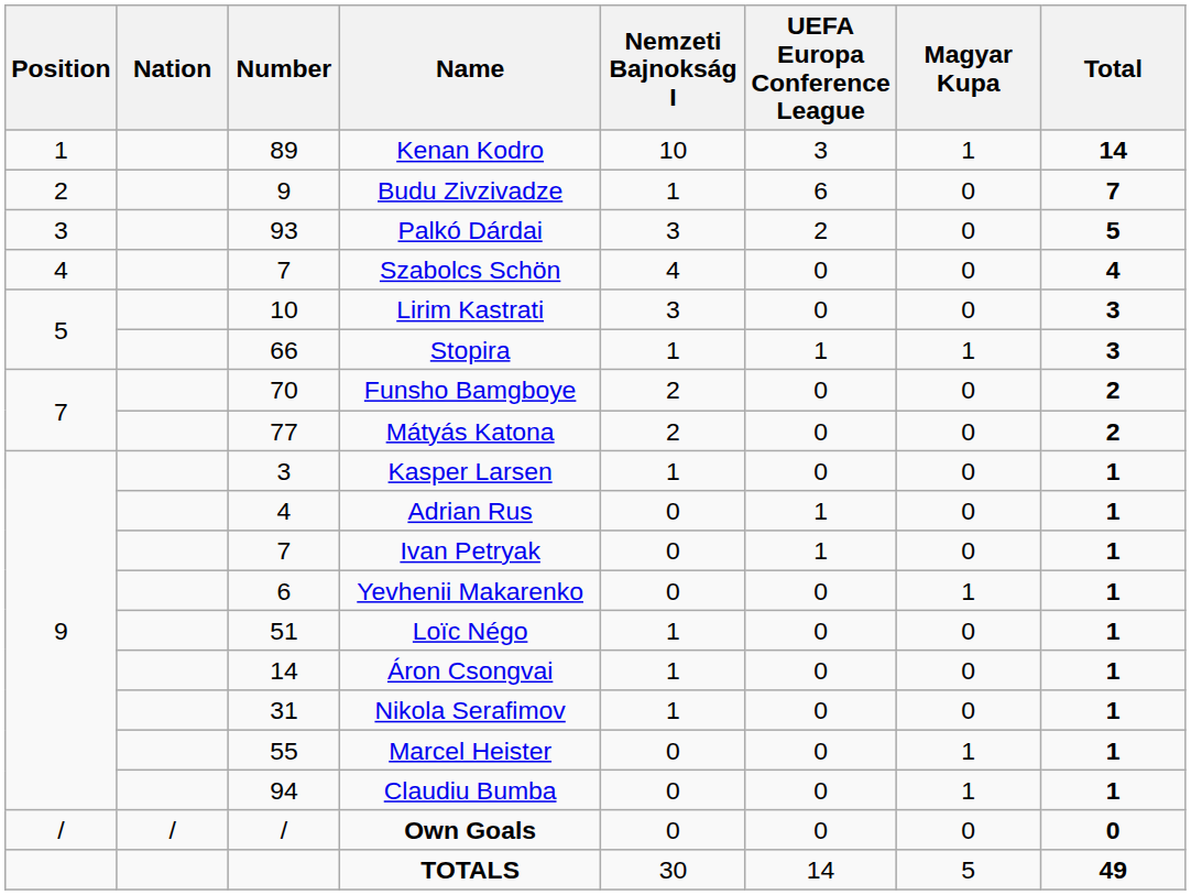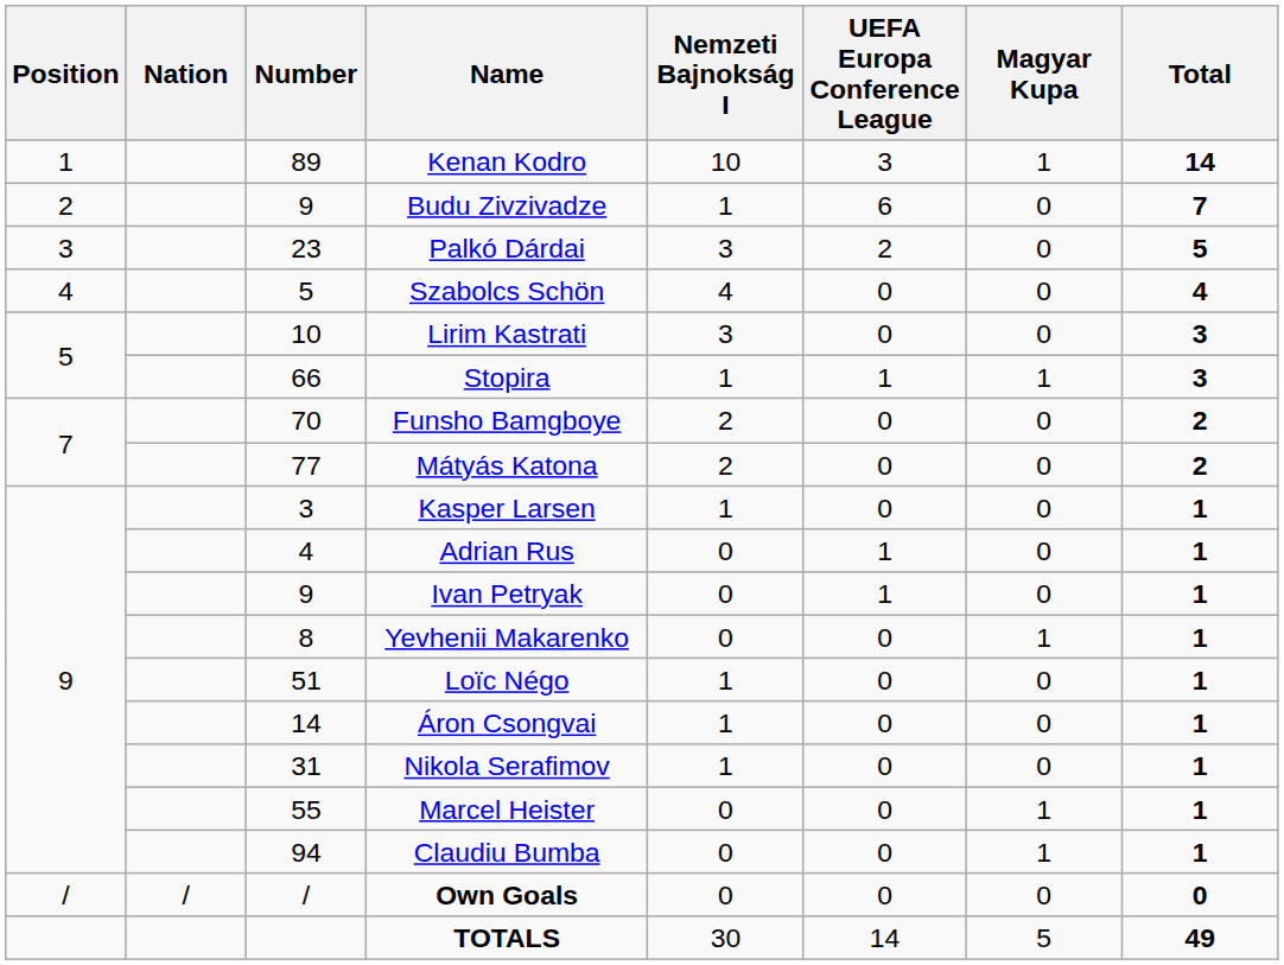Palkó Dárdai | Number: 93 -> 23
Szabolcs Schön | Number: 7 -> 5
Ivan Petryak | Number: 7 -> 9
Yevhenii Makarenko | Number: 6 -> 8
